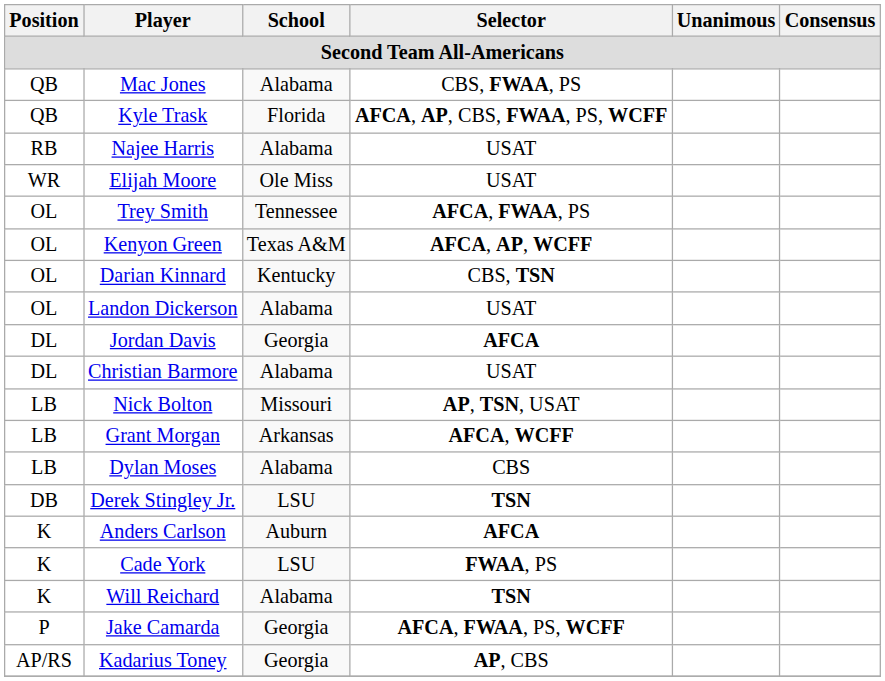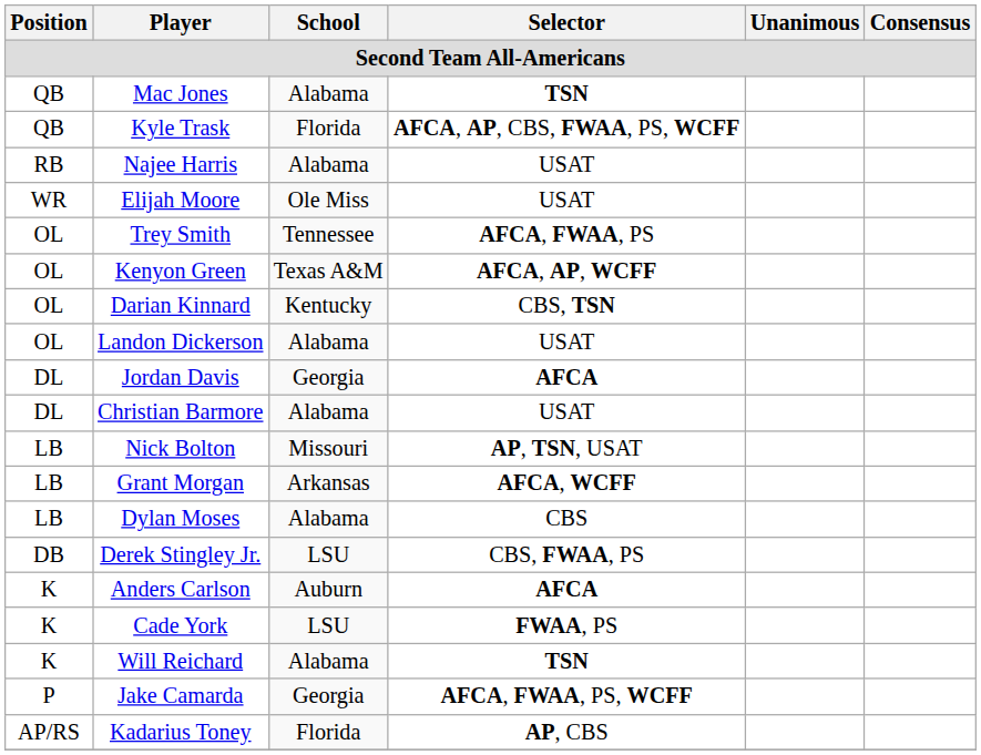Mac Jones | Selector: CBS, FWAA, PS -> TSN
Derek Stingley Jr. | Selector: TSN -> CBS, FWAA, PS
Kadarius Toney | School: Georgia -> Florida
